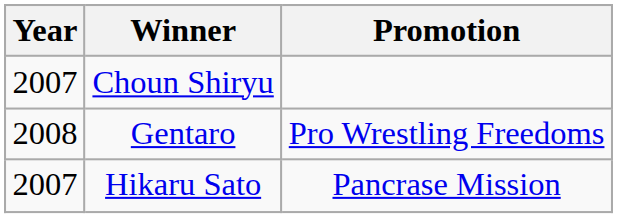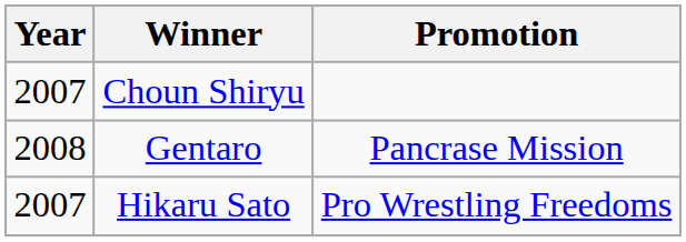Gentaro | Promotion: Pro Wrestling Freedoms -> Pancrase Mission
Hikaru Sato | Promotion: Pancrase Mission -> Pro Wrestling Freedoms
